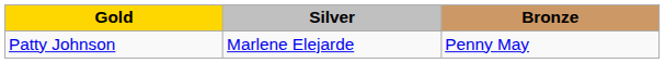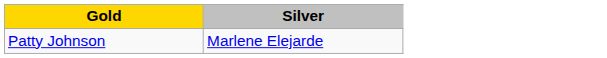- column: Bronze | Penny May
